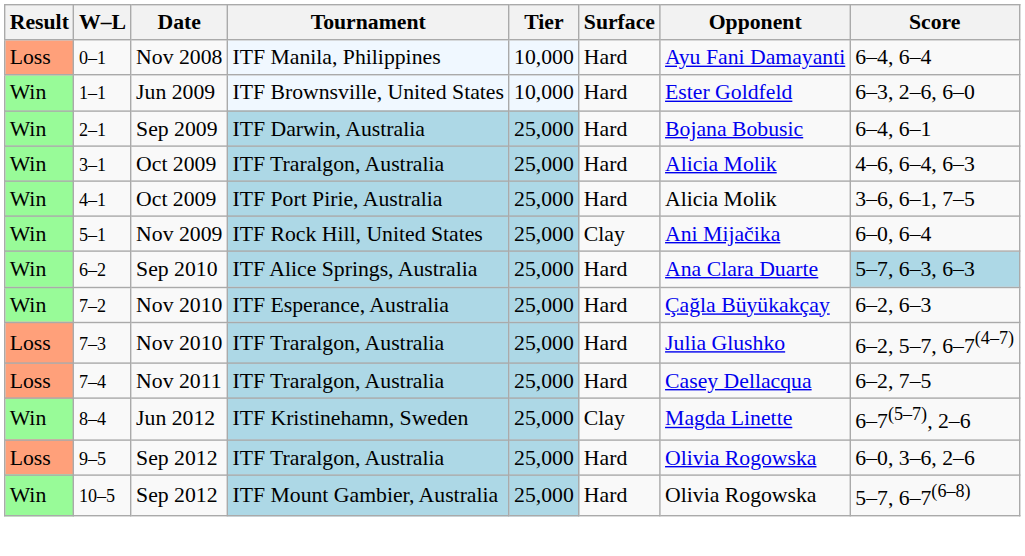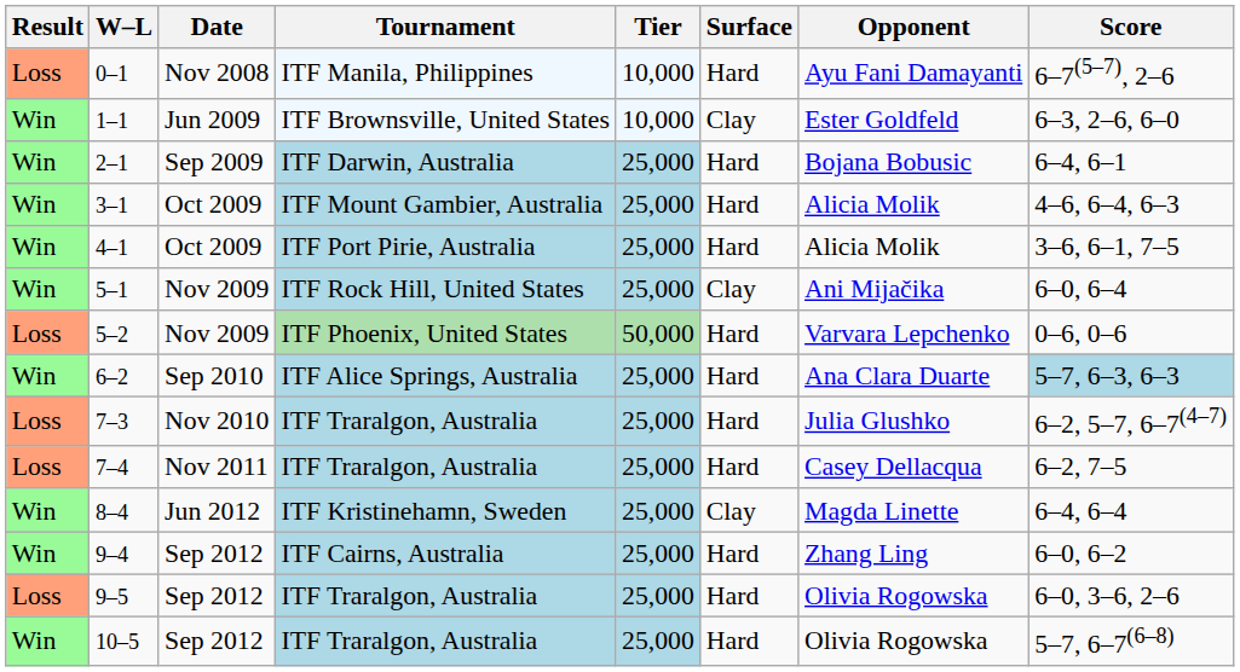0–1 | Score: 6–4, 6–4 -> 6–7(5–7), 2–6
1–1 | Surface: Hard -> Clay
3–1 | Tournament: ITF Traralgon, Australia -> ITF Mount Gambier, Australia
+ row: Loss | 5–2 | Nov 2009 | ITF Phoenix, United States | 50,000 | Hard | Varvara Lepchenko | 0–6, 0–6
- row: Win | 7–2 | Nov 2010 | ITF Esperance, Australia | 25,000 | Hard | Çağla Büyükakçay | 6–2, 6–3
8–4 | Score: 6–7(5–7), 2–6 -> 6–4, 6–4
+ row: Win | 9–4 | Sep 2012 | ITF Cairns, Australia | 25,000 | Hard | Zhang Ling | 6–0, 6–2
10–5 | Tournament: ITF Mount Gambier, Australia -> ITF Traralgon, Australia
